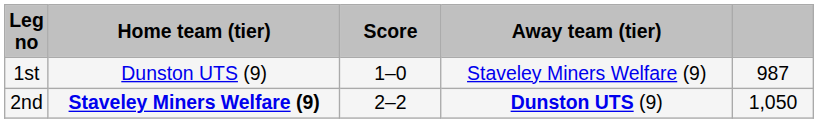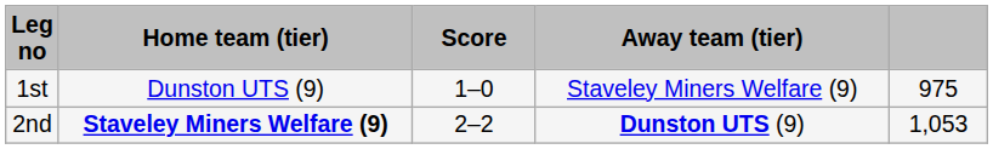1st | column 5: 987 -> 975
2nd | column 5: 1,050 -> 1,053
